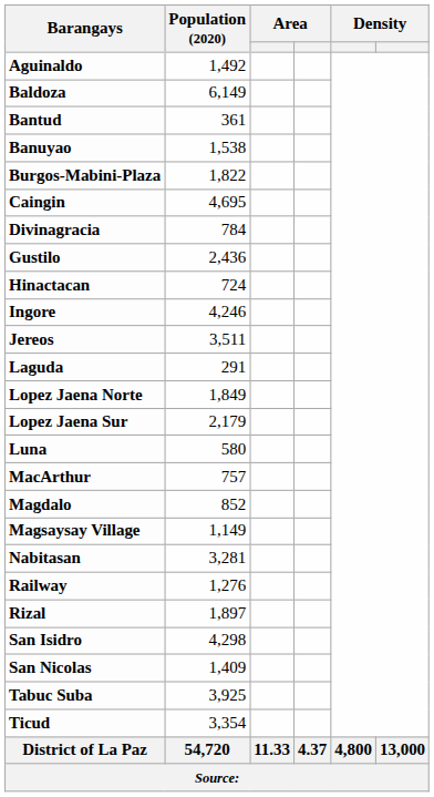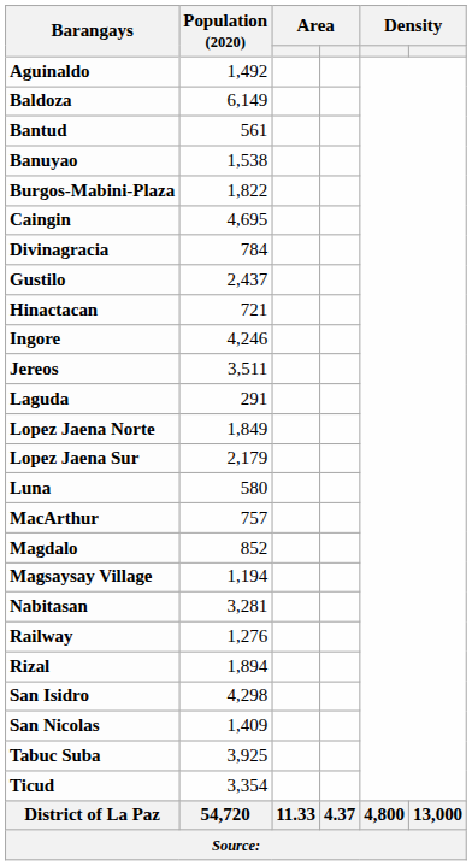Bantud | Population (2020): 361 -> 561
Gustilo | Population (2020): 2,436 -> 2,437
Hinactacan | Population (2020): 724 -> 721
Magsaysay Village | Population (2020): 1,149 -> 1,194
Rizal | Population (2020): 1,897 -> 1,894
